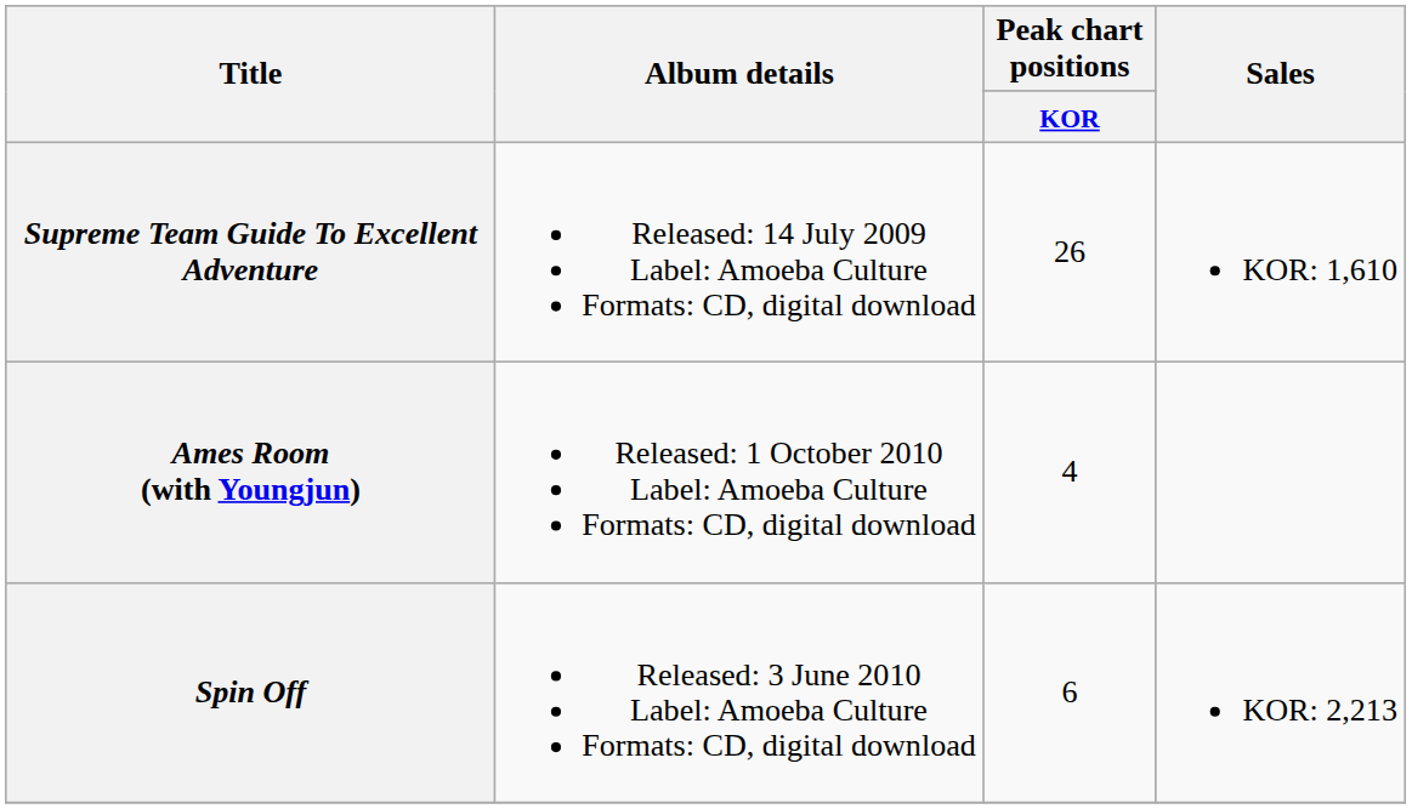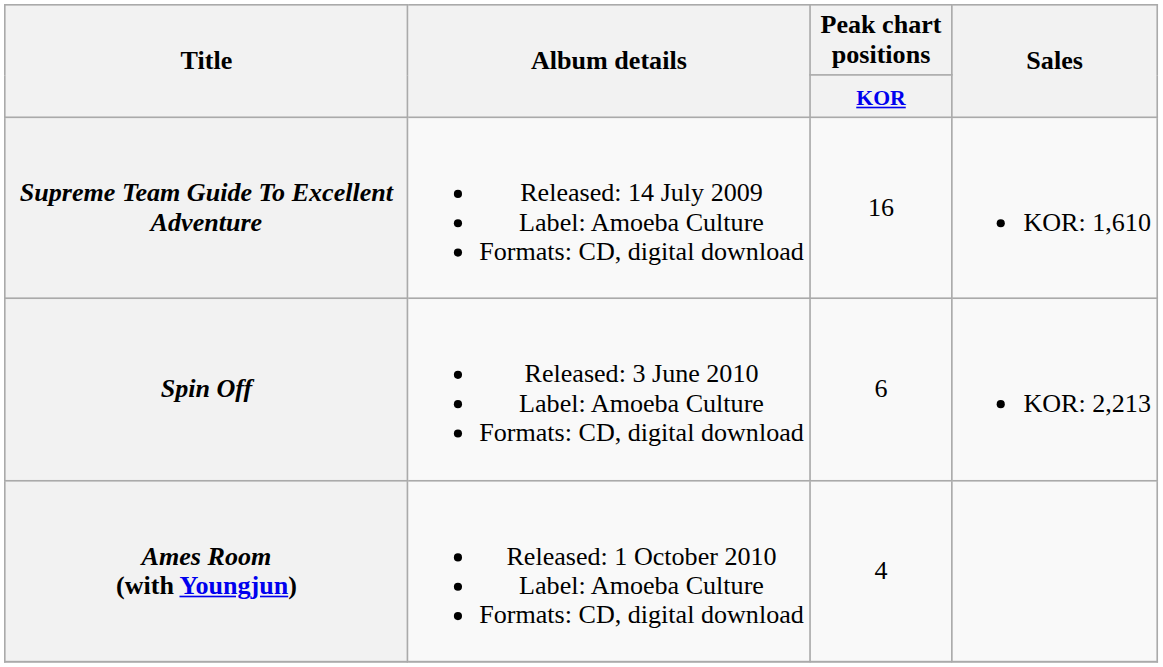Supreme Team Guide To Excellent Adventure | Peak chart positions / KOR: 26 -> 16
rows swapped: Spin Off <-> Ames Room (with Youngjun)
